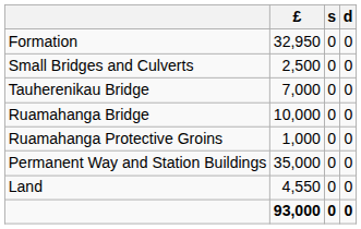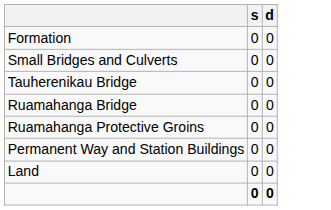- column: £ | 32,950 | 2,500 | 7,000 | 10,000 | 1,000 | 35,000 | 4,550 | 93,000
